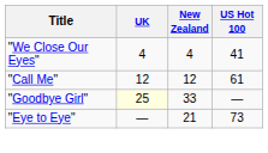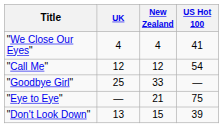"Call Me" | US Hot 100: 61 -> 54
"Goodbye Girl" | UK: lightyellow background -> no background
"Eye to Eye" | US Hot 100: 73 -> 75
+ row: "Don't Look Down" | 13 | 15 | 39
